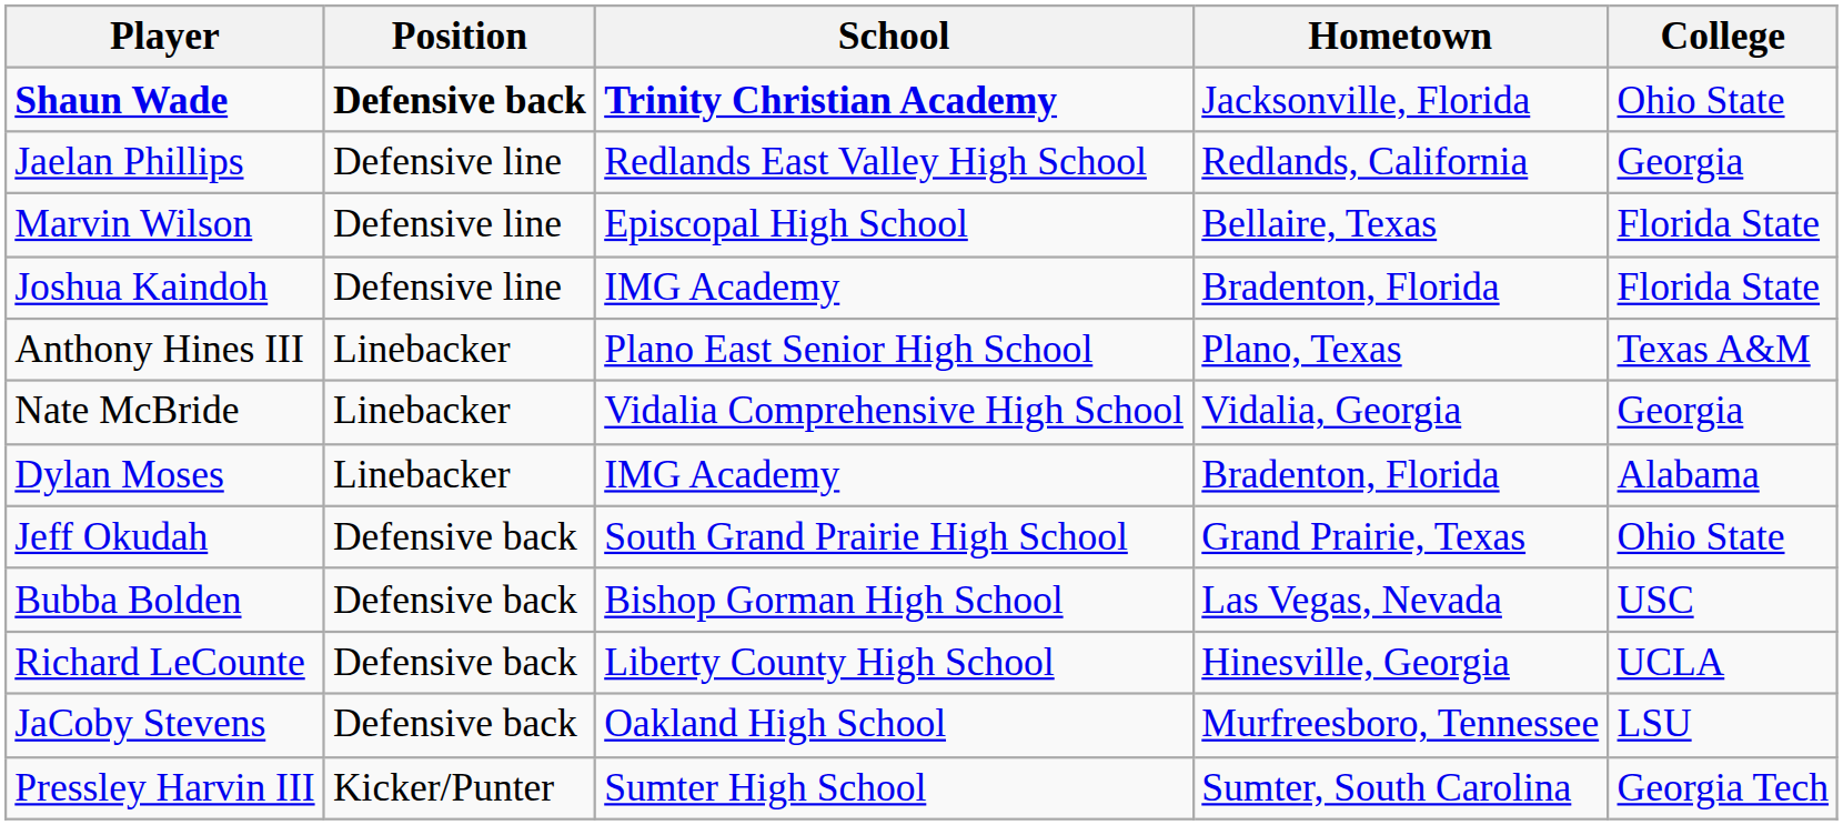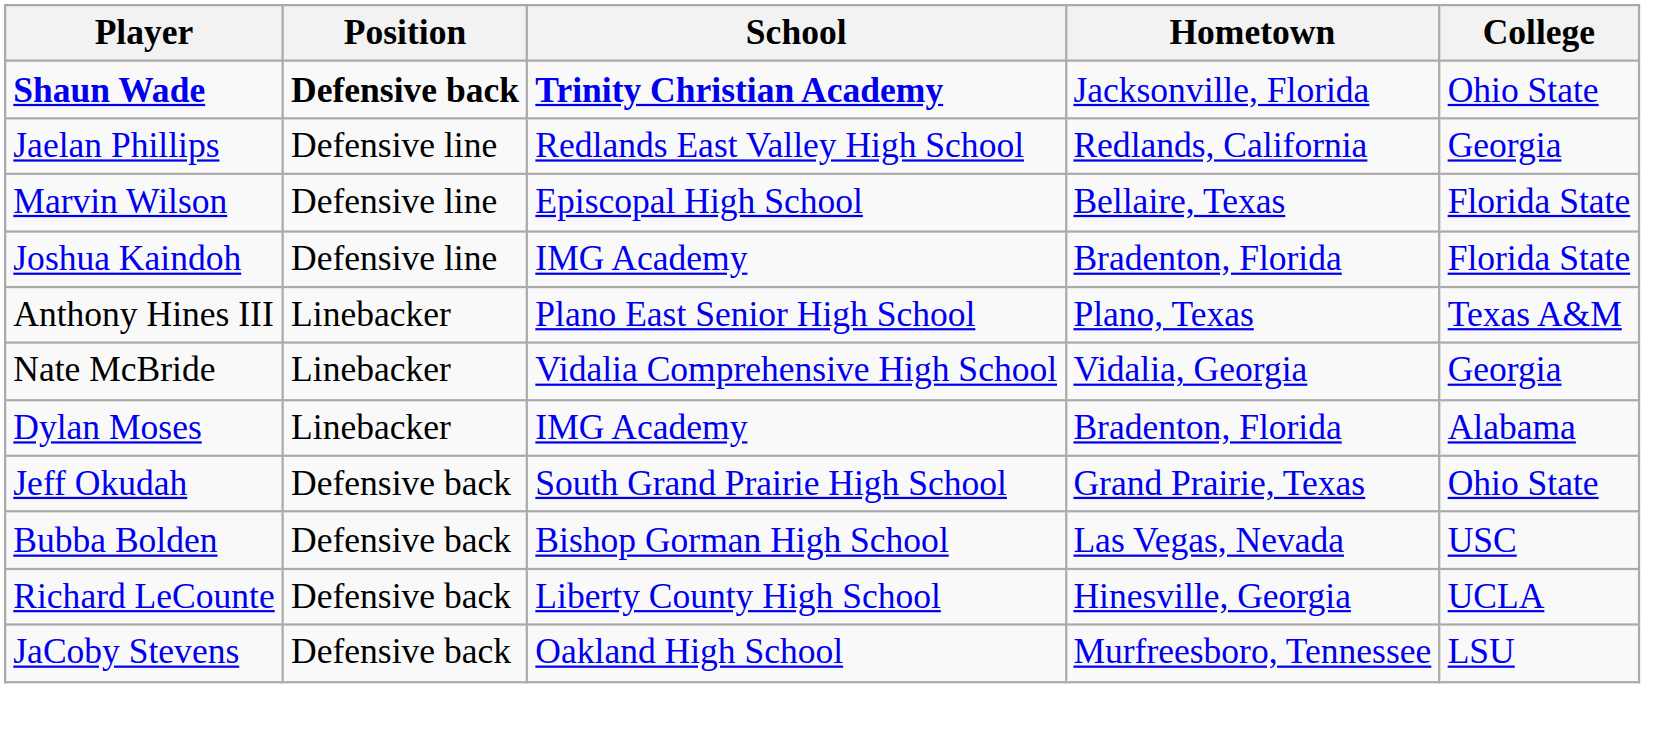- row: Pressley Harvin III | Kicker/Punter | Sumter High School | Sumter, South Carolina | Georgia Tech
